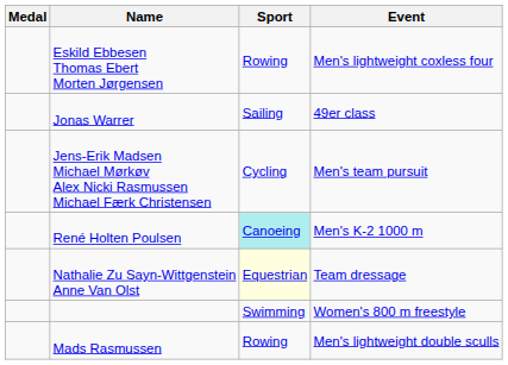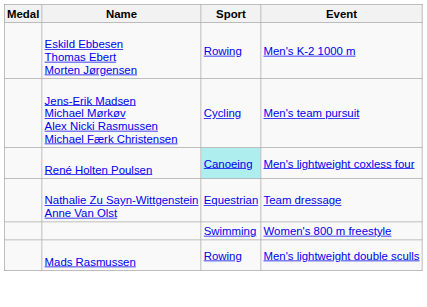Eskild Ebbesen Thomas Ebert Morten Jørgensen | Event: Men's lightweight coxless four -> Men's K-2 1000 m
- row: Jonas Warrer | Sailing | 49er class
René Holten Poulsen | Event: Men's K-2 1000 m -> Men's lightweight coxless four
Nathalie Zu Sayn-Wittgenstein Anne Van Olst | Sport: lightyellow background -> no background
